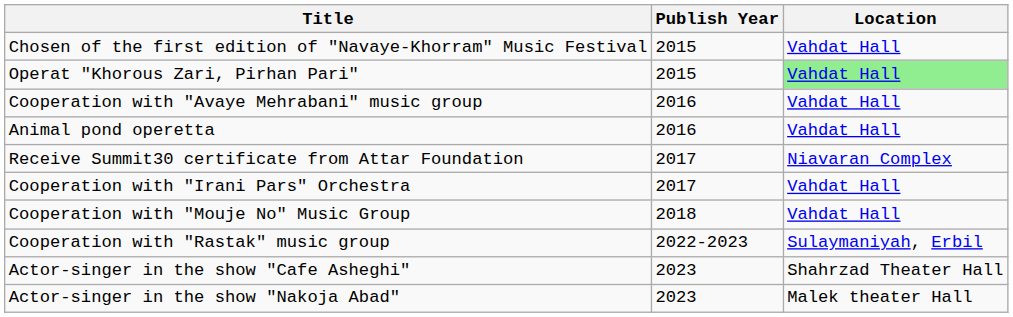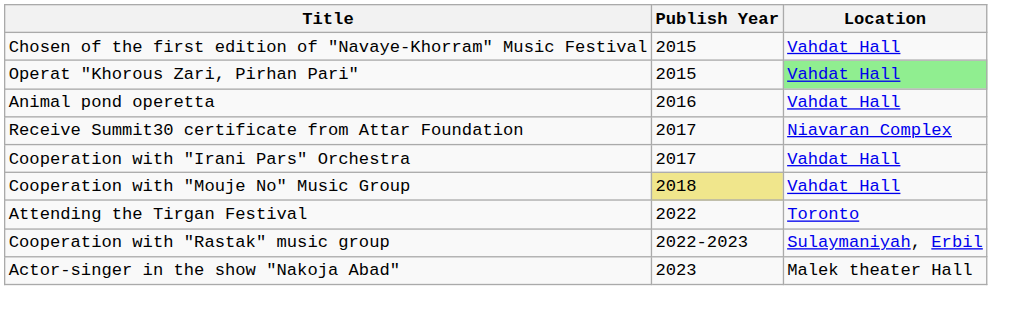- row: Cooperation with "Avaye Mehrabani" music group | 2016 | Vahdat Hall
Cooperation with "Mouje No" Music Group | Publish Year: no background -> khaki background
+ row: Attending the Tirgan Festival | 2022 | Toronto
- row: Actor-singer in the show "Cafe Asheghi" | 2023 | Shahrzad Theater Hall
